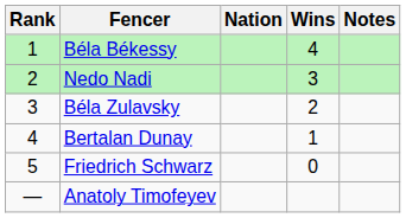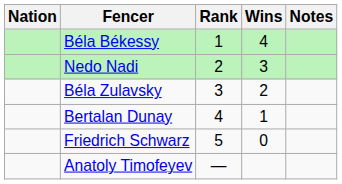columns swapped: Rank <-> Nation
